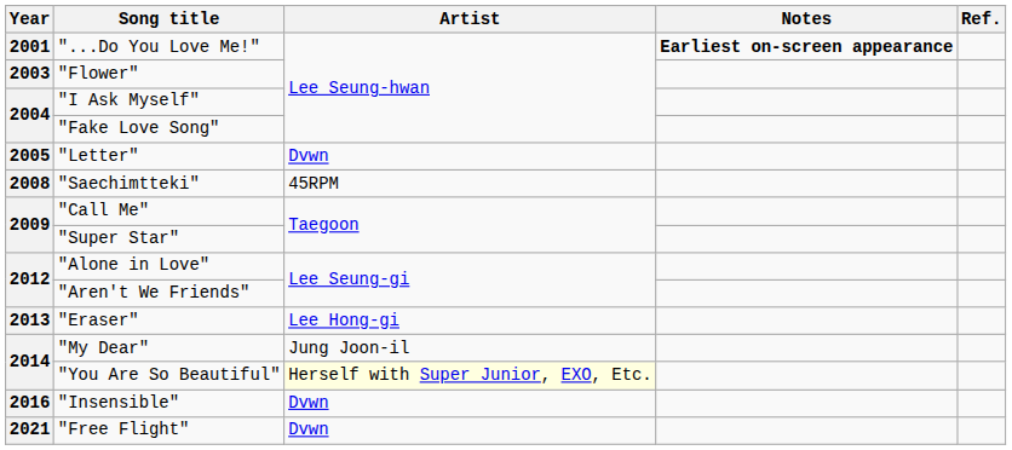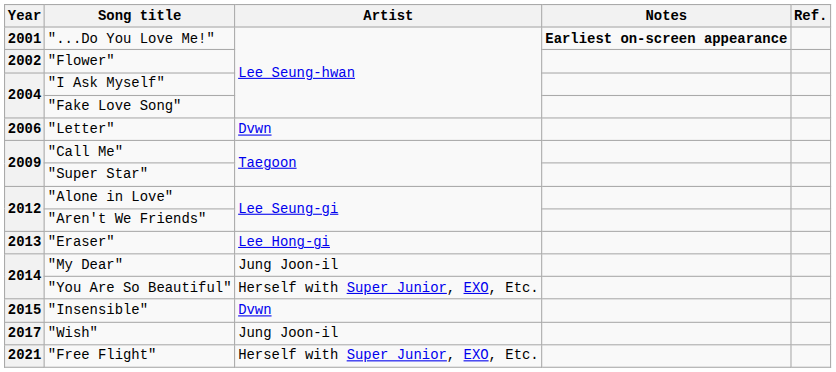"Flower" | Year: 2003 -> 2002
"Letter" | Year: 2005 -> 2006
- row: 2008 | "Saechimtteki" | 45RPM
"You Are So Beautiful" | Artist: lightyellow background -> no background
"Insensible" | Year: 2016 -> 2015
+ row: 2017 | "Wish" | Jung Joon-il
"Free Flight" | Artist: Dvwn -> Herself with Super Junior, EXO, Etc.
